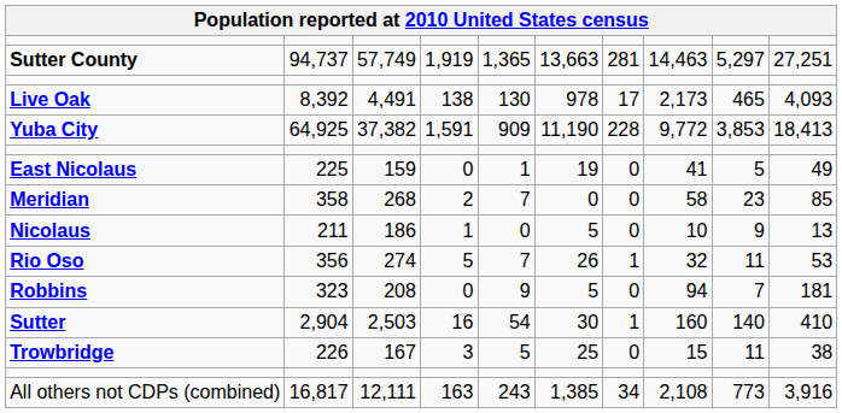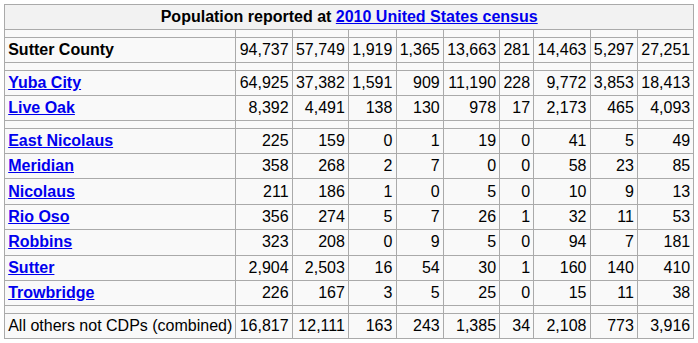rows swapped: Live Oak <-> Yuba City
